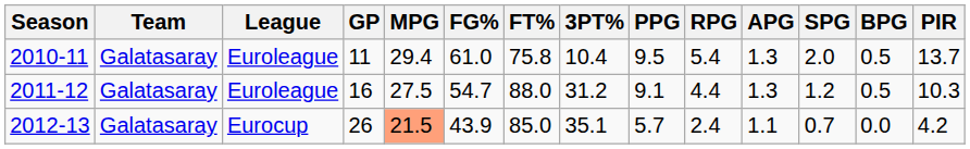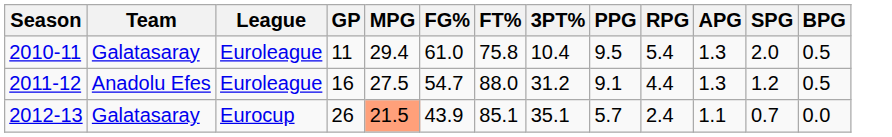- column: PIR | 13.7 | 10.3 | 4.2
2011-12 | Team: Galatasaray -> Anadolu Efes
2012-13 | FT%: 85.0 -> 85.1
